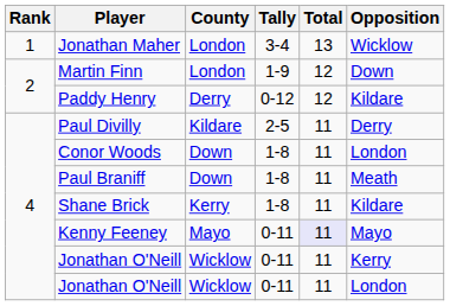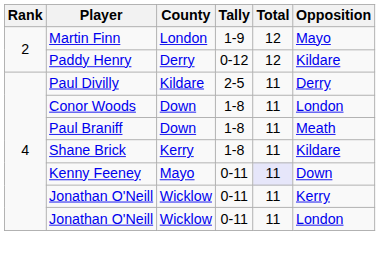- row: 1 | Jonathan Maher | London | 3-4 | 13 | Wicklow
Martin Finn | Opposition: Down -> Mayo
Kenny Feeney | Opposition: Mayo -> Down
